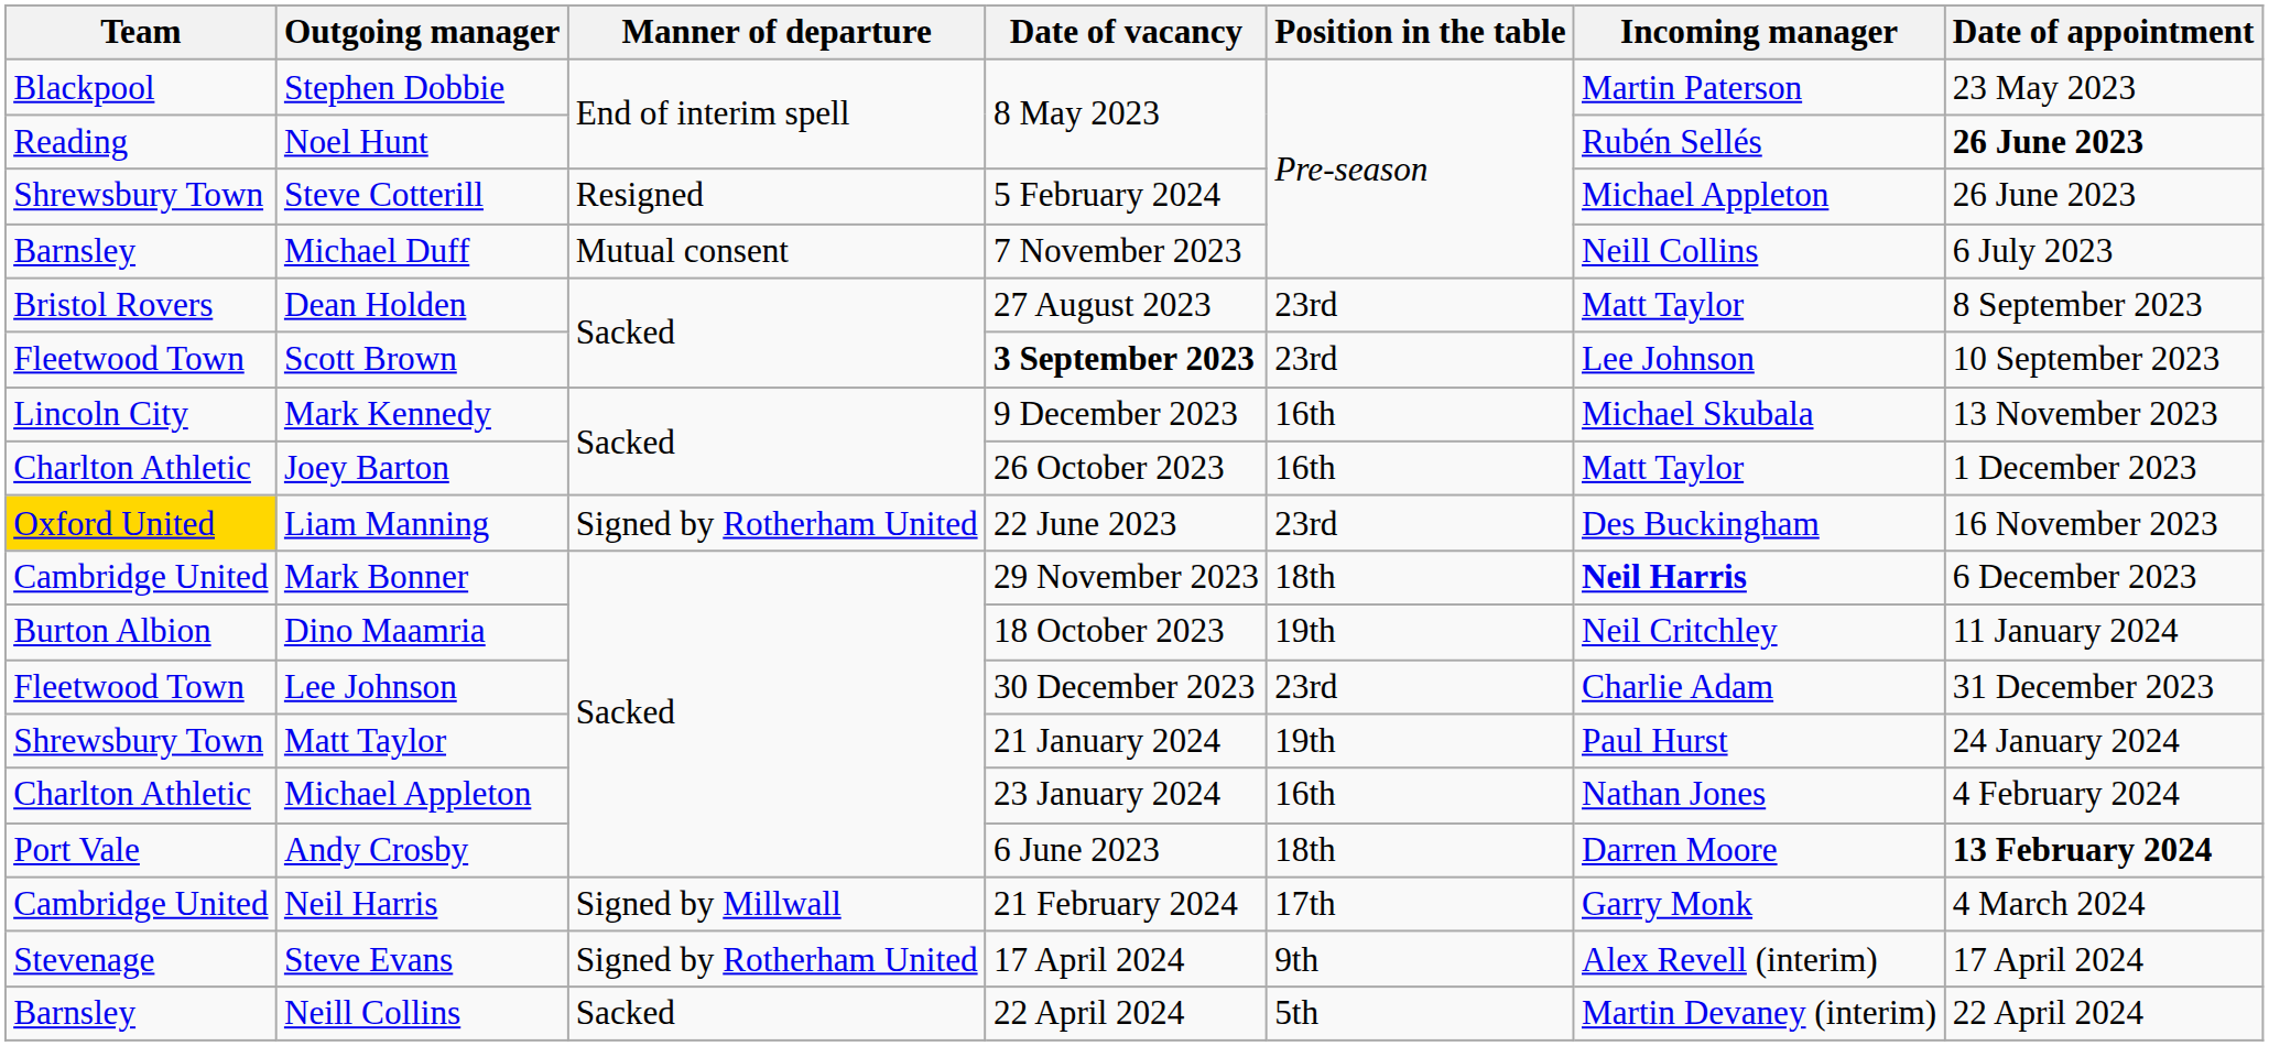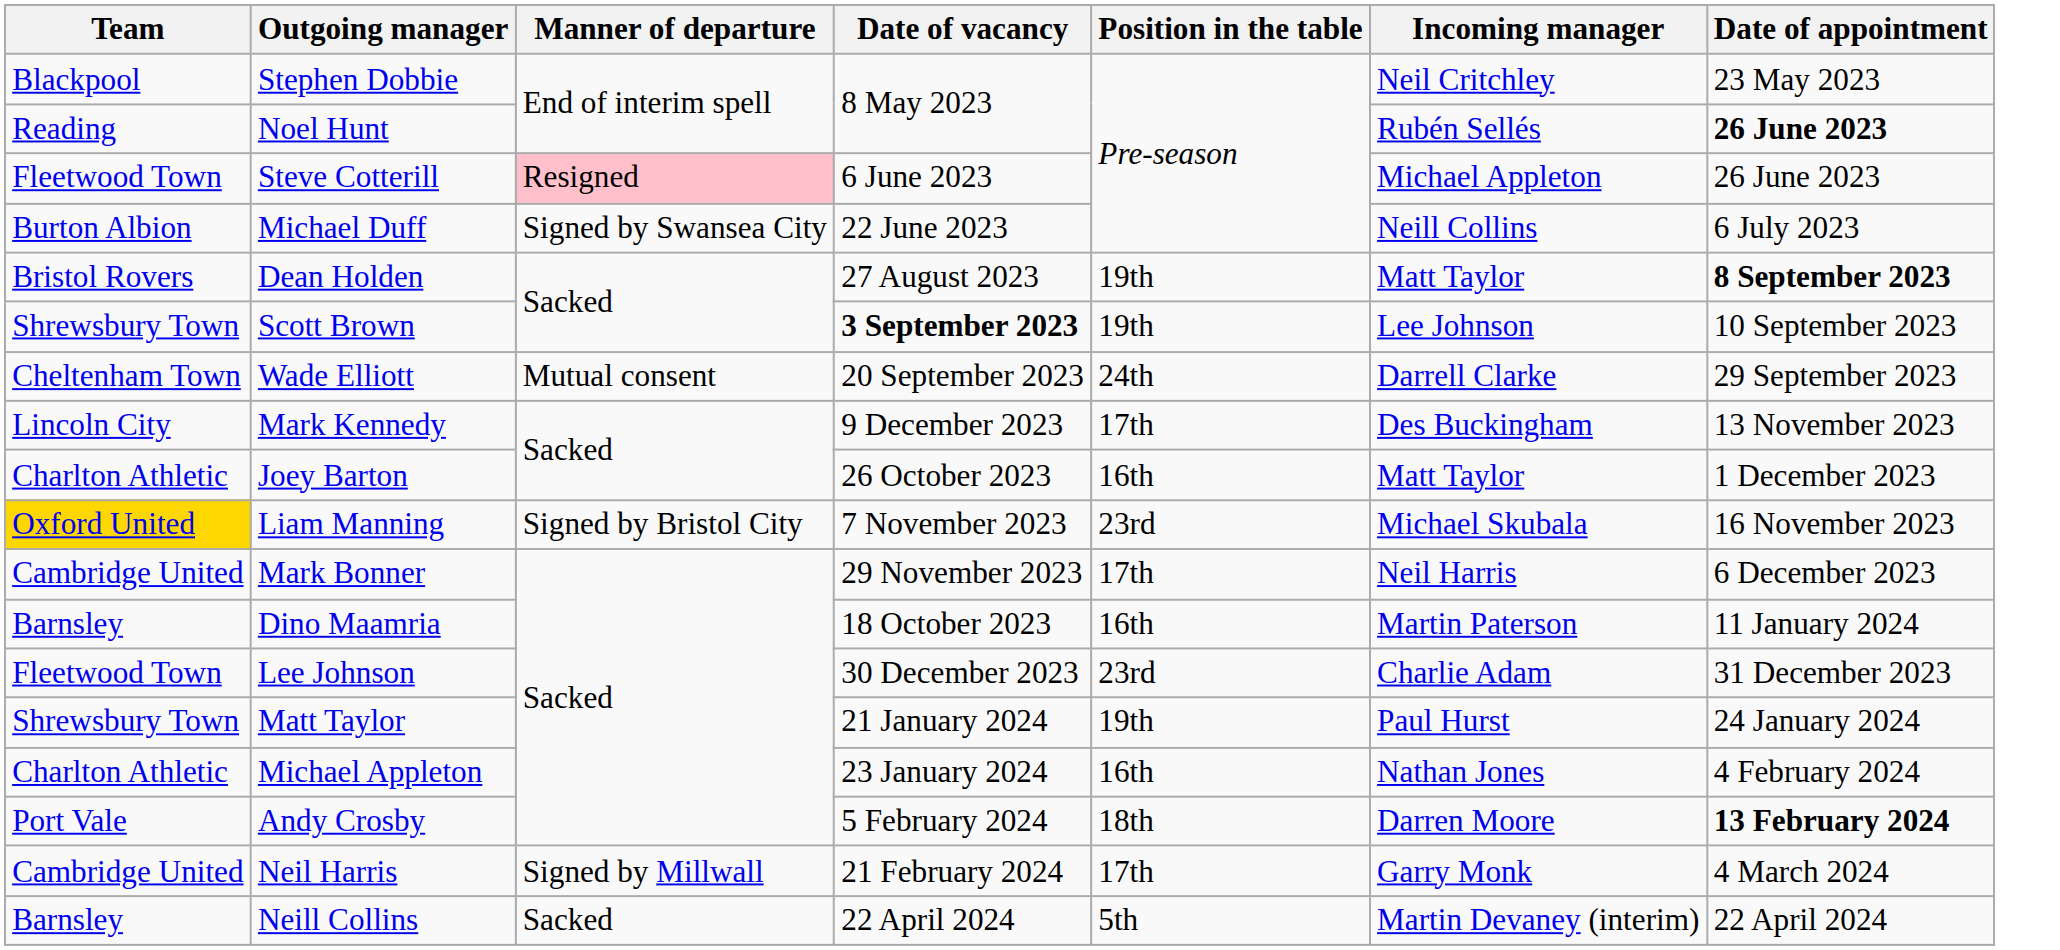Stephen Dobbie | Incoming manager: Martin Paterson -> Neil Critchley
Steve Cotterill | Team: Shrewsbury Town -> Fleetwood Town
Steve Cotterill | Manner of departure: no background -> pink background
Steve Cotterill | Date of vacancy: 5 February 2024 -> 6 June 2023
Michael Duff | Team: Barnsley -> Burton Albion
Michael Duff | Manner of departure: Mutual consent -> Signed by Swansea City
Michael Duff | Date of vacancy: 7 November 2023 -> 22 June 2023
Dean Holden | Position in the table: 23rd -> 19th
Dean Holden | Date of appointment: normal -> bold
Scott Brown | Team: Fleetwood Town -> Shrewsbury Town
Scott Brown | Position in the table: 23rd -> 19th
+ row: Cheltenham Town | Wade Elliott | Mutual consent | 20 September 2023 | 24th | Darrell Clarke | 29 September 2023
Mark Kennedy | Position in the table: 16th -> 17th
Mark Kennedy | Incoming manager: Michael Skubala -> Des Buckingham
Liam Manning | Manner of departure: Signed by Rotherham United -> Signed by Bristol City
Liam Manning | Date of vacancy: 22 June 2023 -> 7 November 2023
Liam Manning | Incoming manager: Des Buckingham -> Michael Skubala
Mark Bonner | Position in the table: 18th -> 17th
Mark Bonner | Incoming manager: bold -> normal
Dino Maamria | Team: Burton Albion -> Barnsley
Dino Maamria | Position in the table: 19th -> 16th
Dino Maamria | Incoming manager: Neil Critchley -> Martin Paterson
Andy Crosby | Date of vacancy: 6 June 2023 -> 5 February 2024
- row: Stevenage | Steve Evans | Signed by Rotherham United | 17 April 2024 | 9th | Alex Revell (interim) | 17 April 2024
